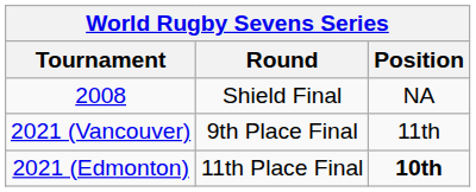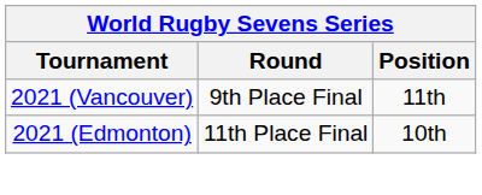- row: 2008 | Shield Final | NA
2021 (Edmonton) | Position: bold -> normal
